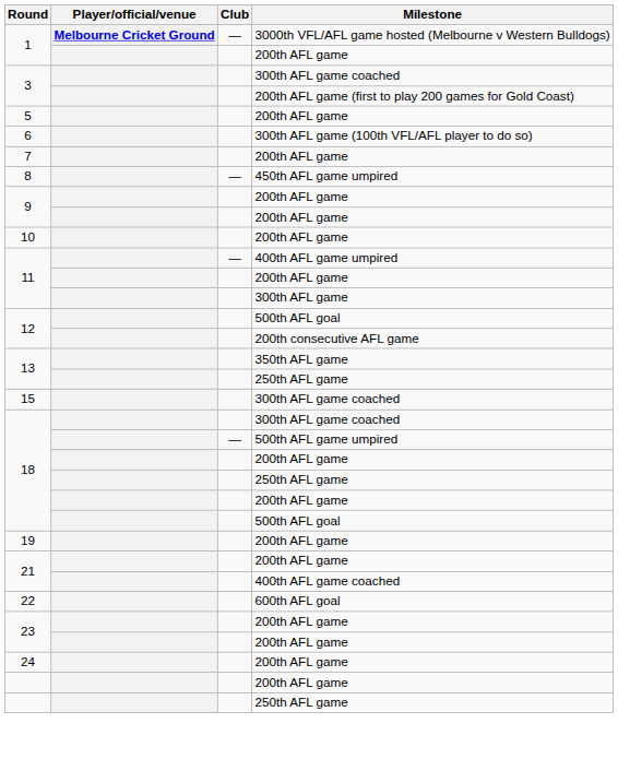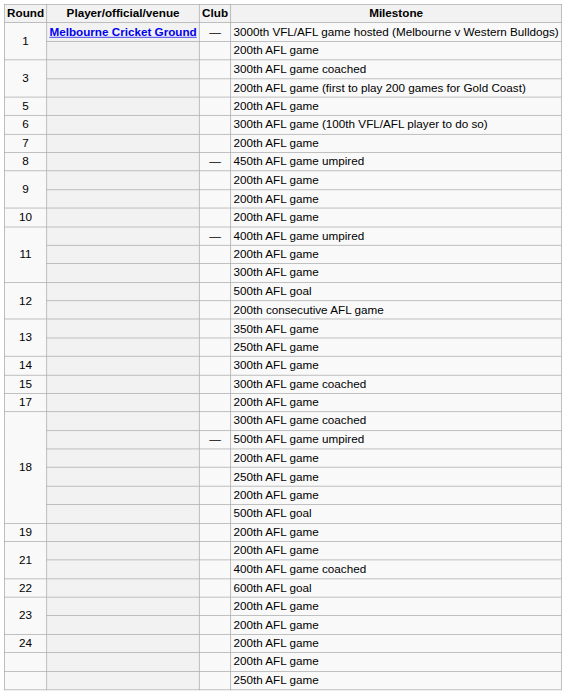+ row: 14 | 300th AFL game
+ row: 17 | 200th AFL game
